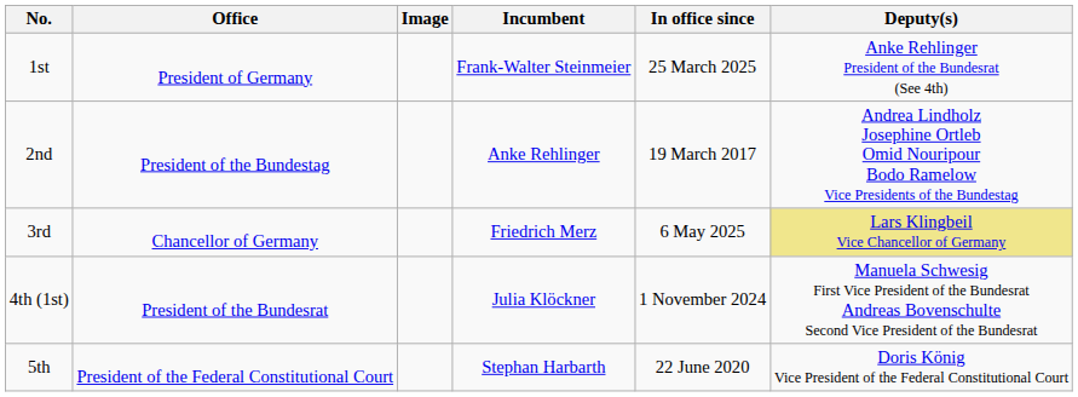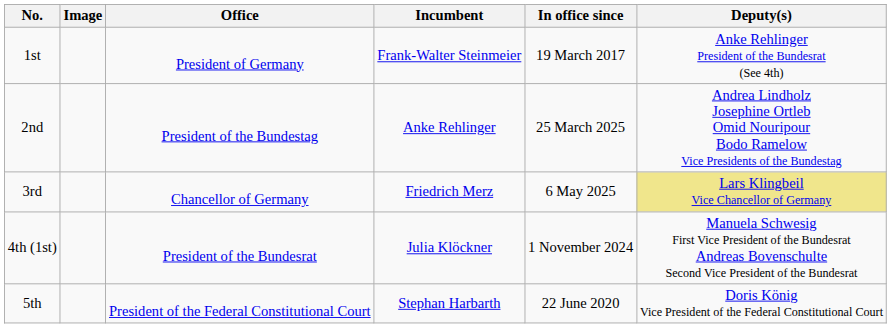columns swapped: Office <-> Image
1st | In office since: 25 March 2025 -> 19 March 2017
2nd | In office since: 19 March 2017 -> 25 March 2025
